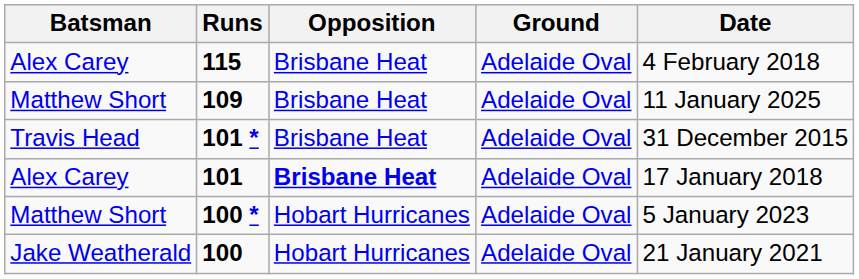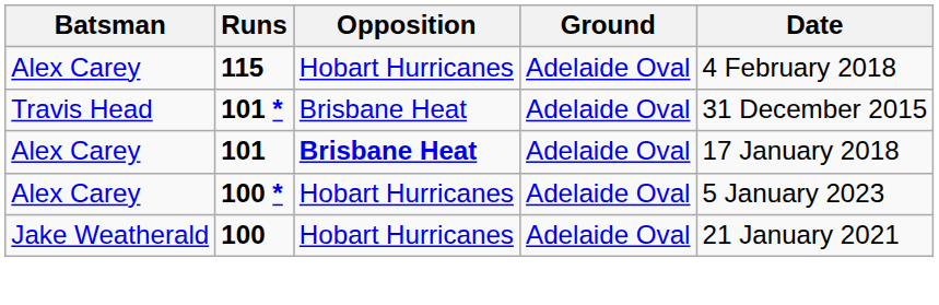115 | Opposition: Brisbane Heat -> Hobart Hurricanes
- row: Matthew Short | 109 | Brisbane Heat | Adelaide Oval | 11 January 2025
100 * | Batsman: Matthew Short -> Alex Carey
